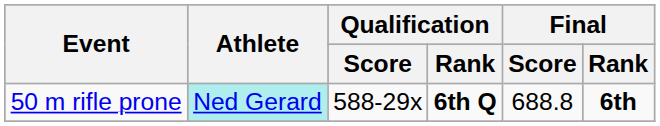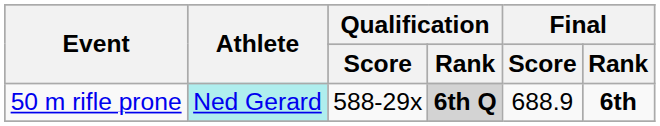50 m rifle prone | Qualification / Rank: no background -> lightgrey background
50 m rifle prone | Final / Score: 688.8 -> 688.9
